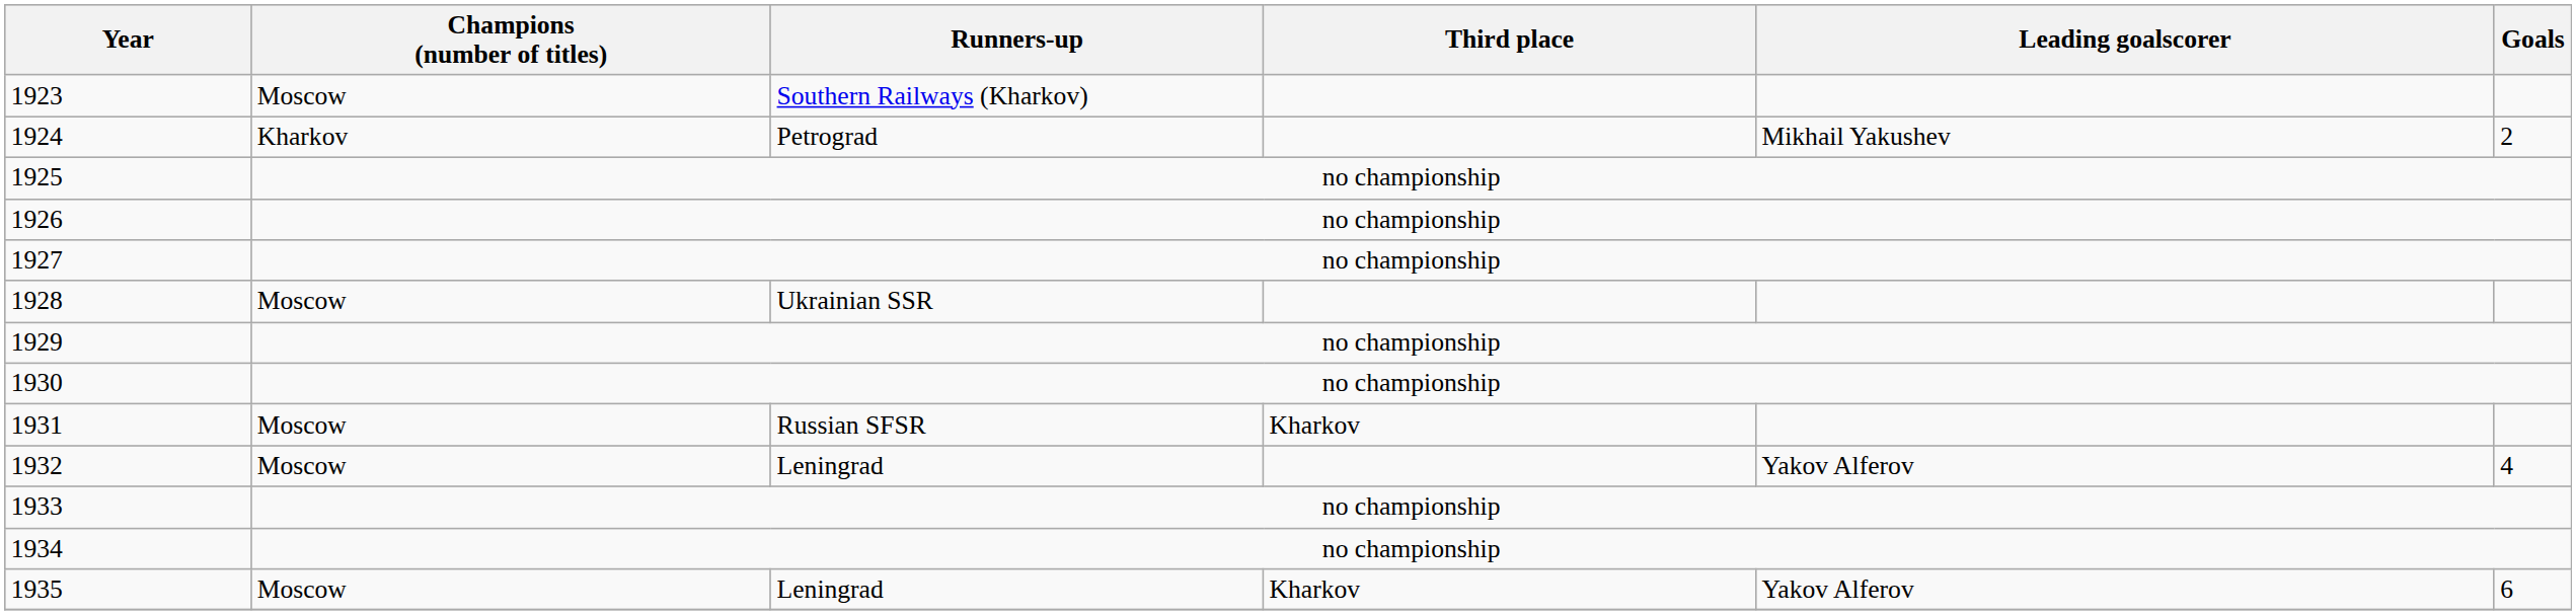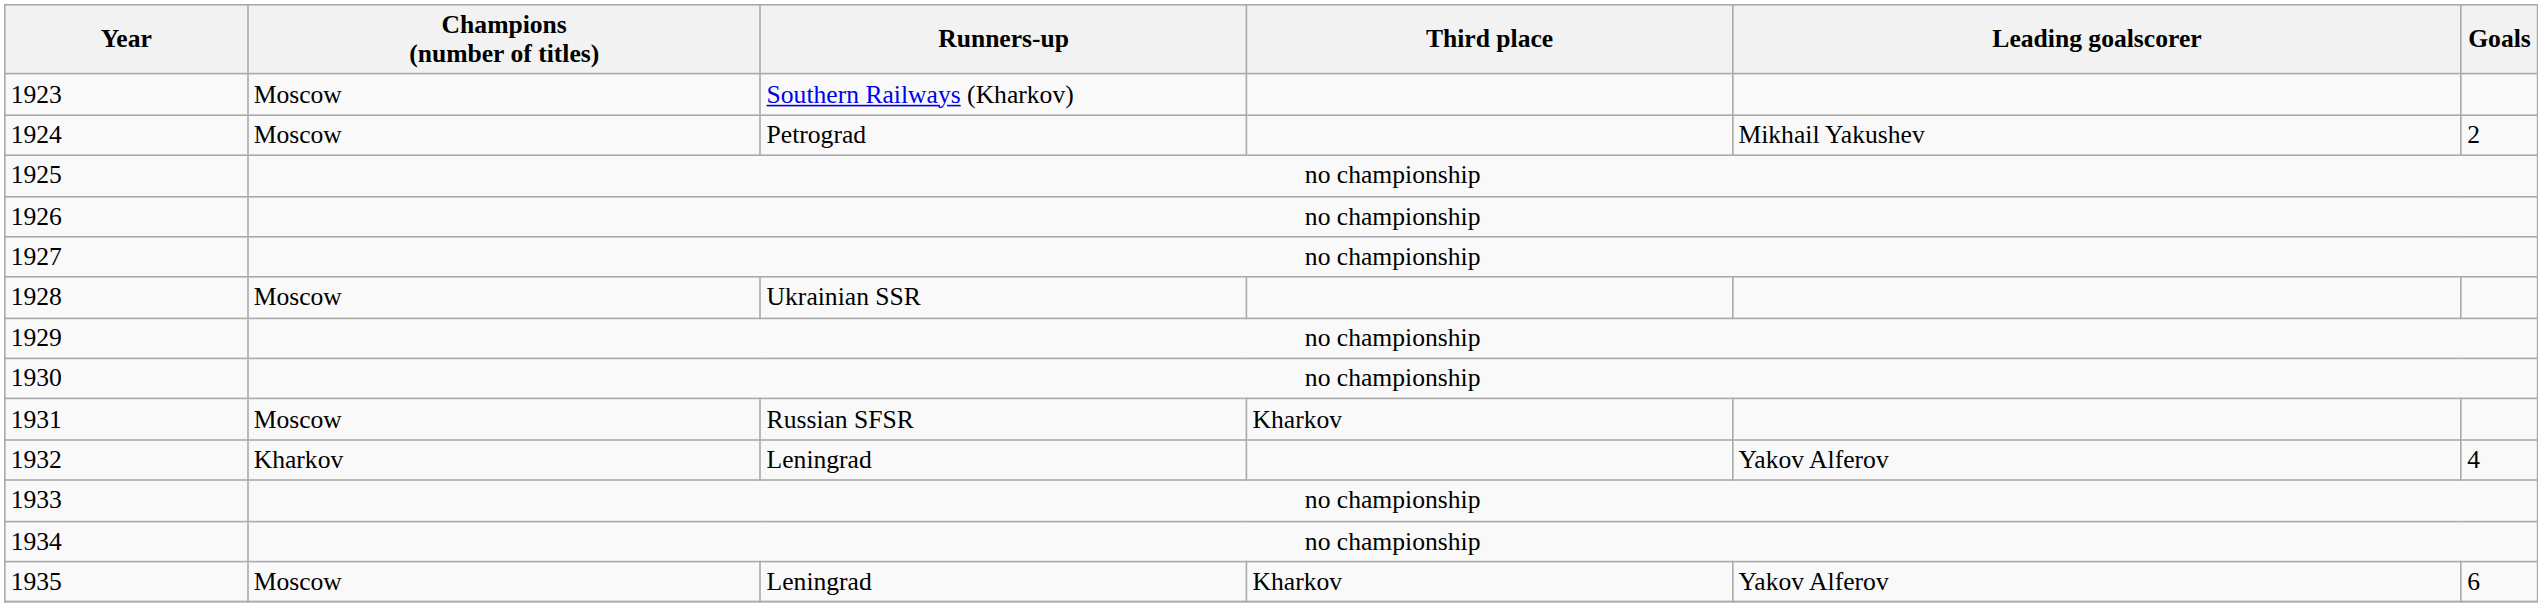1924 | Champions (number of titles): Kharkov -> Moscow
1932 | Champions (number of titles): Moscow -> Kharkov
